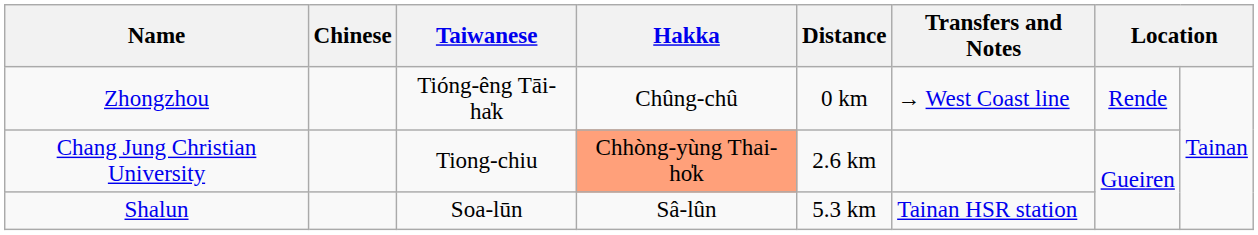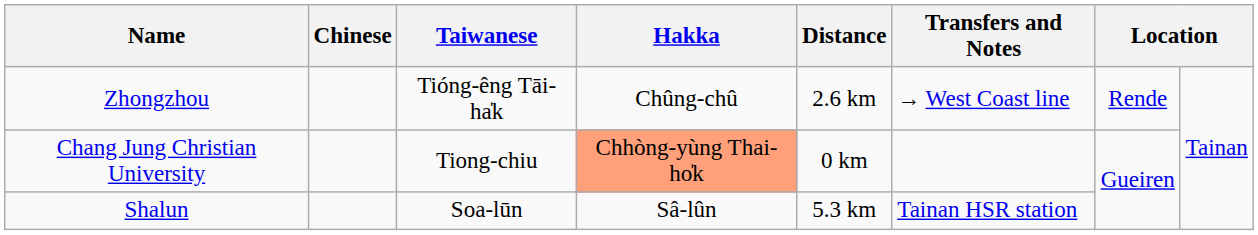Zhongzhou | Distance: 0 km -> 2.6 km
Chang Jung Christian University | Distance: 2.6 km -> 0 km
